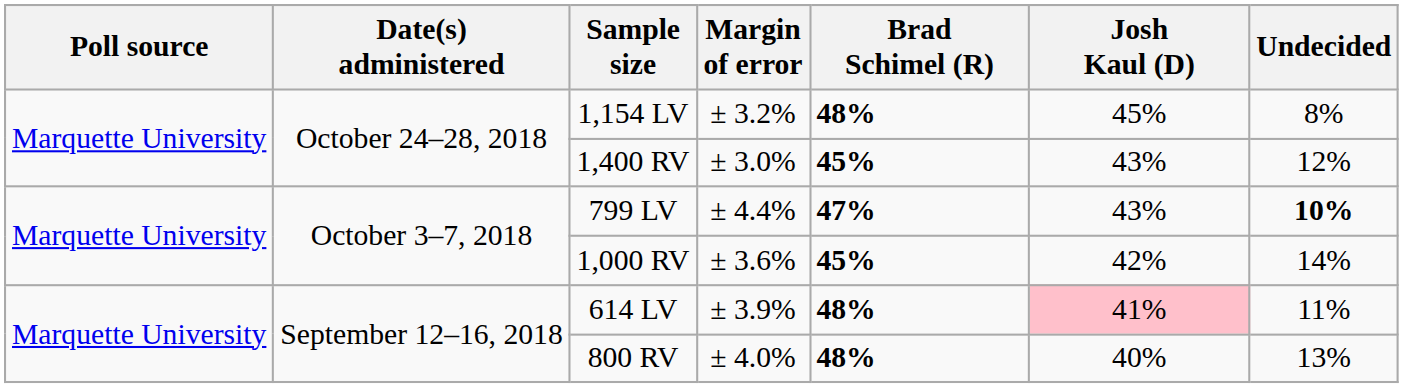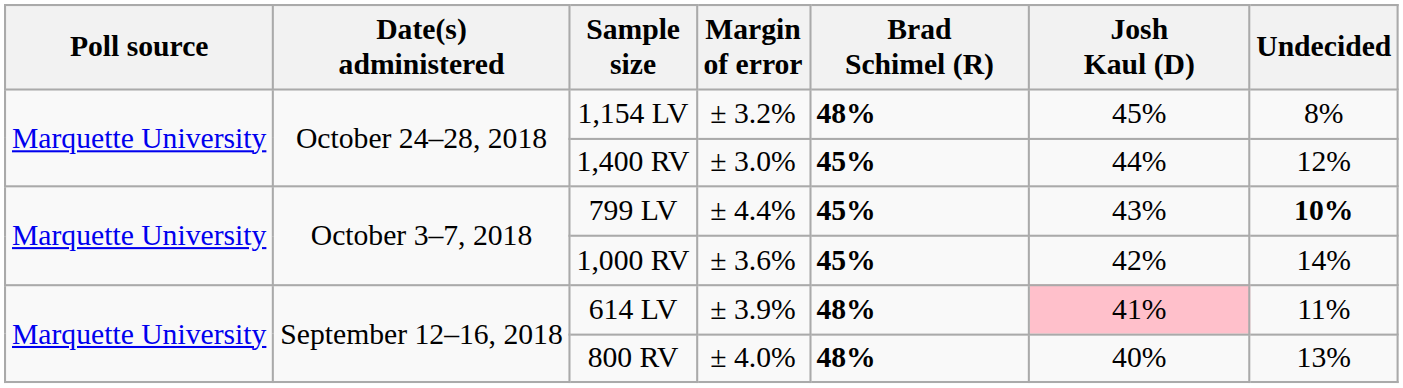1,400 RV | Josh Kaul (D): 43% -> 44%
799 LV | Brad Schimel (R): 47% -> 45%
